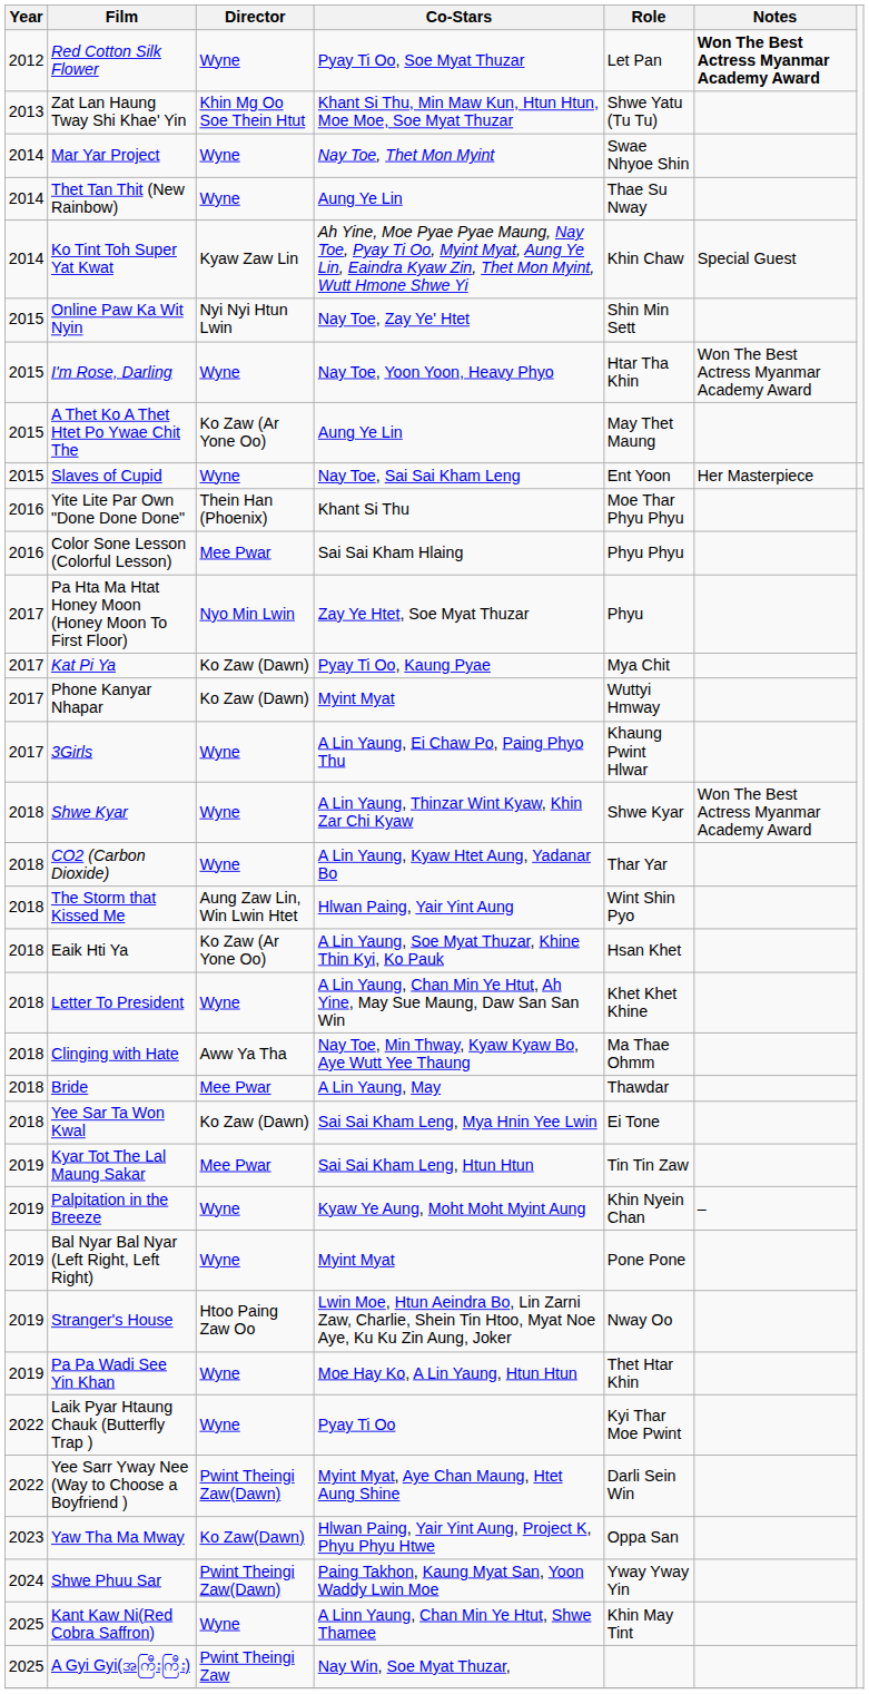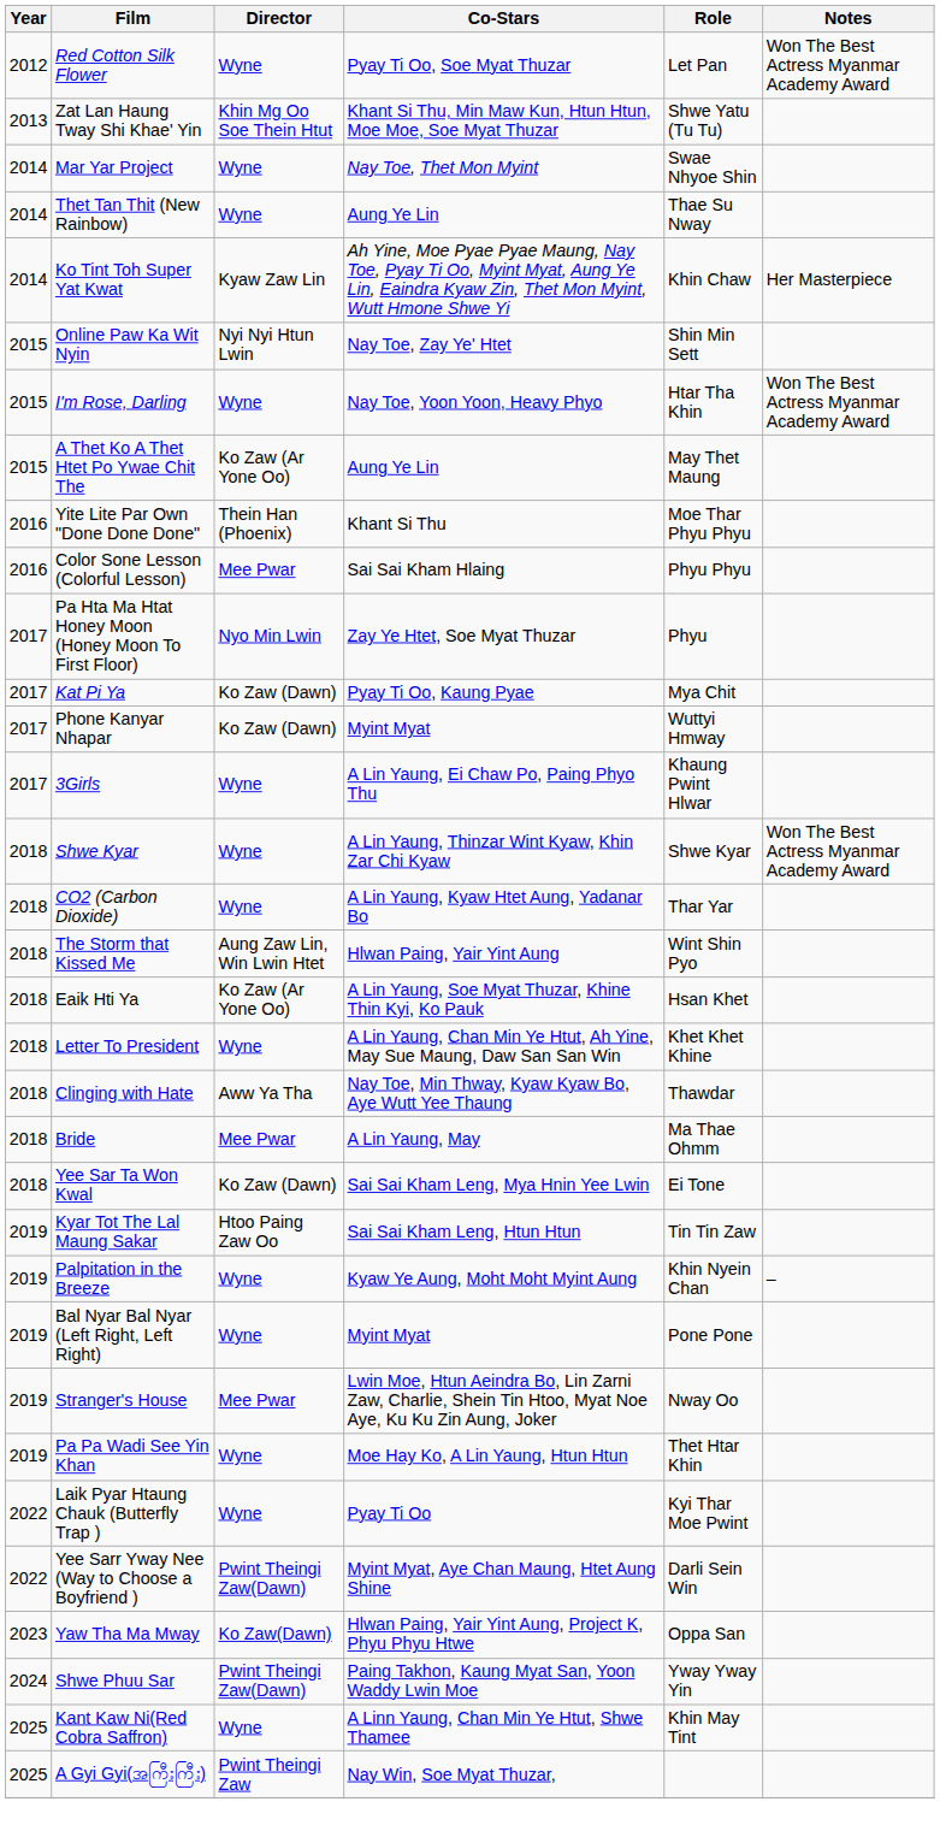Red Cotton Silk Flower | Notes: bold -> normal
Ko Tint Toh Super Yat Kwat | Notes: Special Guest -> Her Masterpiece
- row: 2015 | Slaves of Cupid | Wyne | Nay Toe, Sai Sai Kham Leng | Ent Yoon | Her Masterpiece
Clinging with Hate | Role: Ma Thae Ohmm -> Thawdar
Bride | Role: Thawdar -> Ma Thae Ohmm
Kyar Tot The Lal Maung Sakar | Director: Mee Pwar -> Htoo Paing Zaw Oo
Stranger's House | Director: Htoo Paing Zaw Oo -> Mee Pwar
